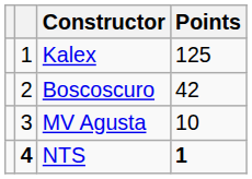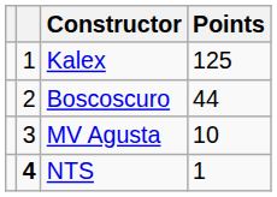Boscoscuro | Points: 42 -> 44
NTS | Points: bold -> normal
